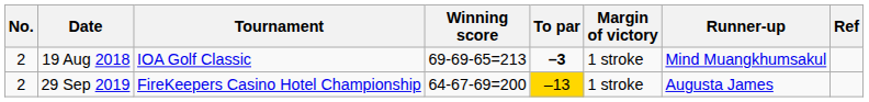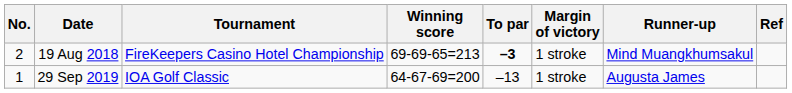19 Aug 2018 | Tournament: IOA Golf Classic -> FireKeepers Casino Hotel Championship
29 Sep 2019 | No.: 2 -> 1
29 Sep 2019 | Tournament: FireKeepers Casino Hotel Championship -> IOA Golf Classic
29 Sep 2019 | To par: gold background -> no background
